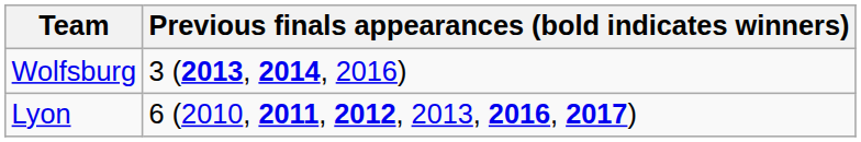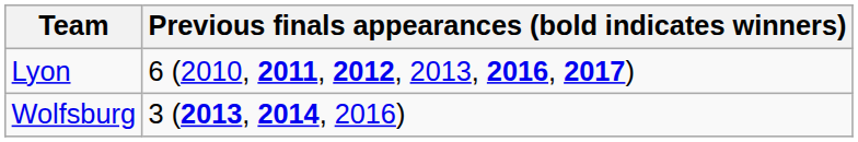rows swapped: Wolfsburg <-> Lyon
